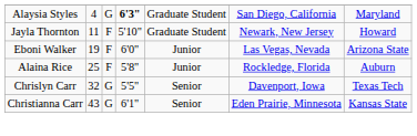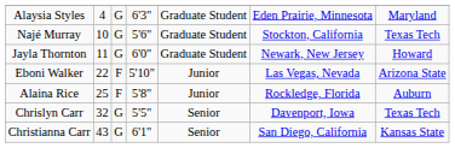Alaysia Styles | column 4: bold -> normal
Alaysia Styles | column 6: San Diego, California -> Eden Prairie, Minnesota
+ row: Najé Murray | 10 | G | 5'6" | Graduate Student | Stockton, California | Texas Tech
Jayla Thornton | column 3: F -> G
Jayla Thornton | column 4: 5'10" -> 6'0"
Eboni Walker | column 2: 19 -> 22
Eboni Walker | column 4: 6'0" -> 5'10"
Christianna Carr | column 6: Eden Prairie, Minnesota -> San Diego, California
